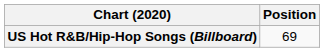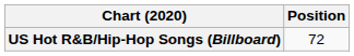US Hot R&B/Hip-Hop Songs (Billboard) | Position: 69 -> 72
